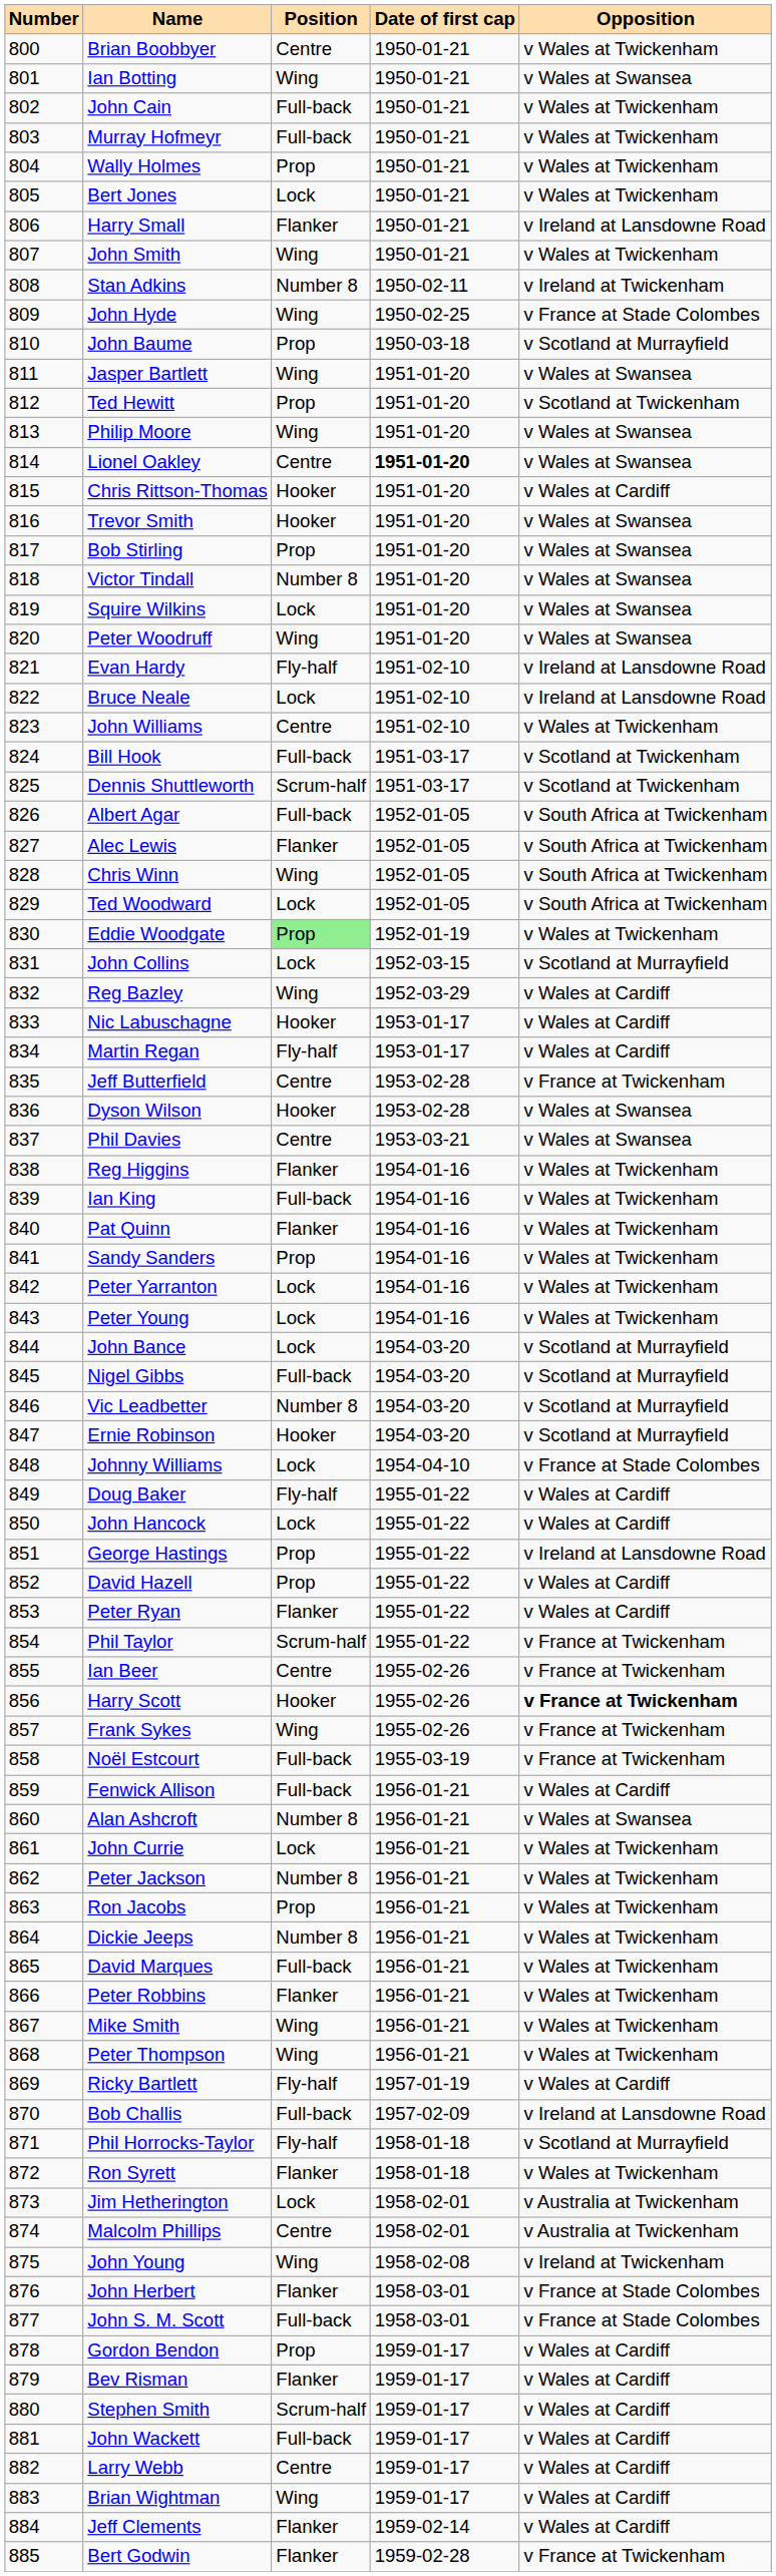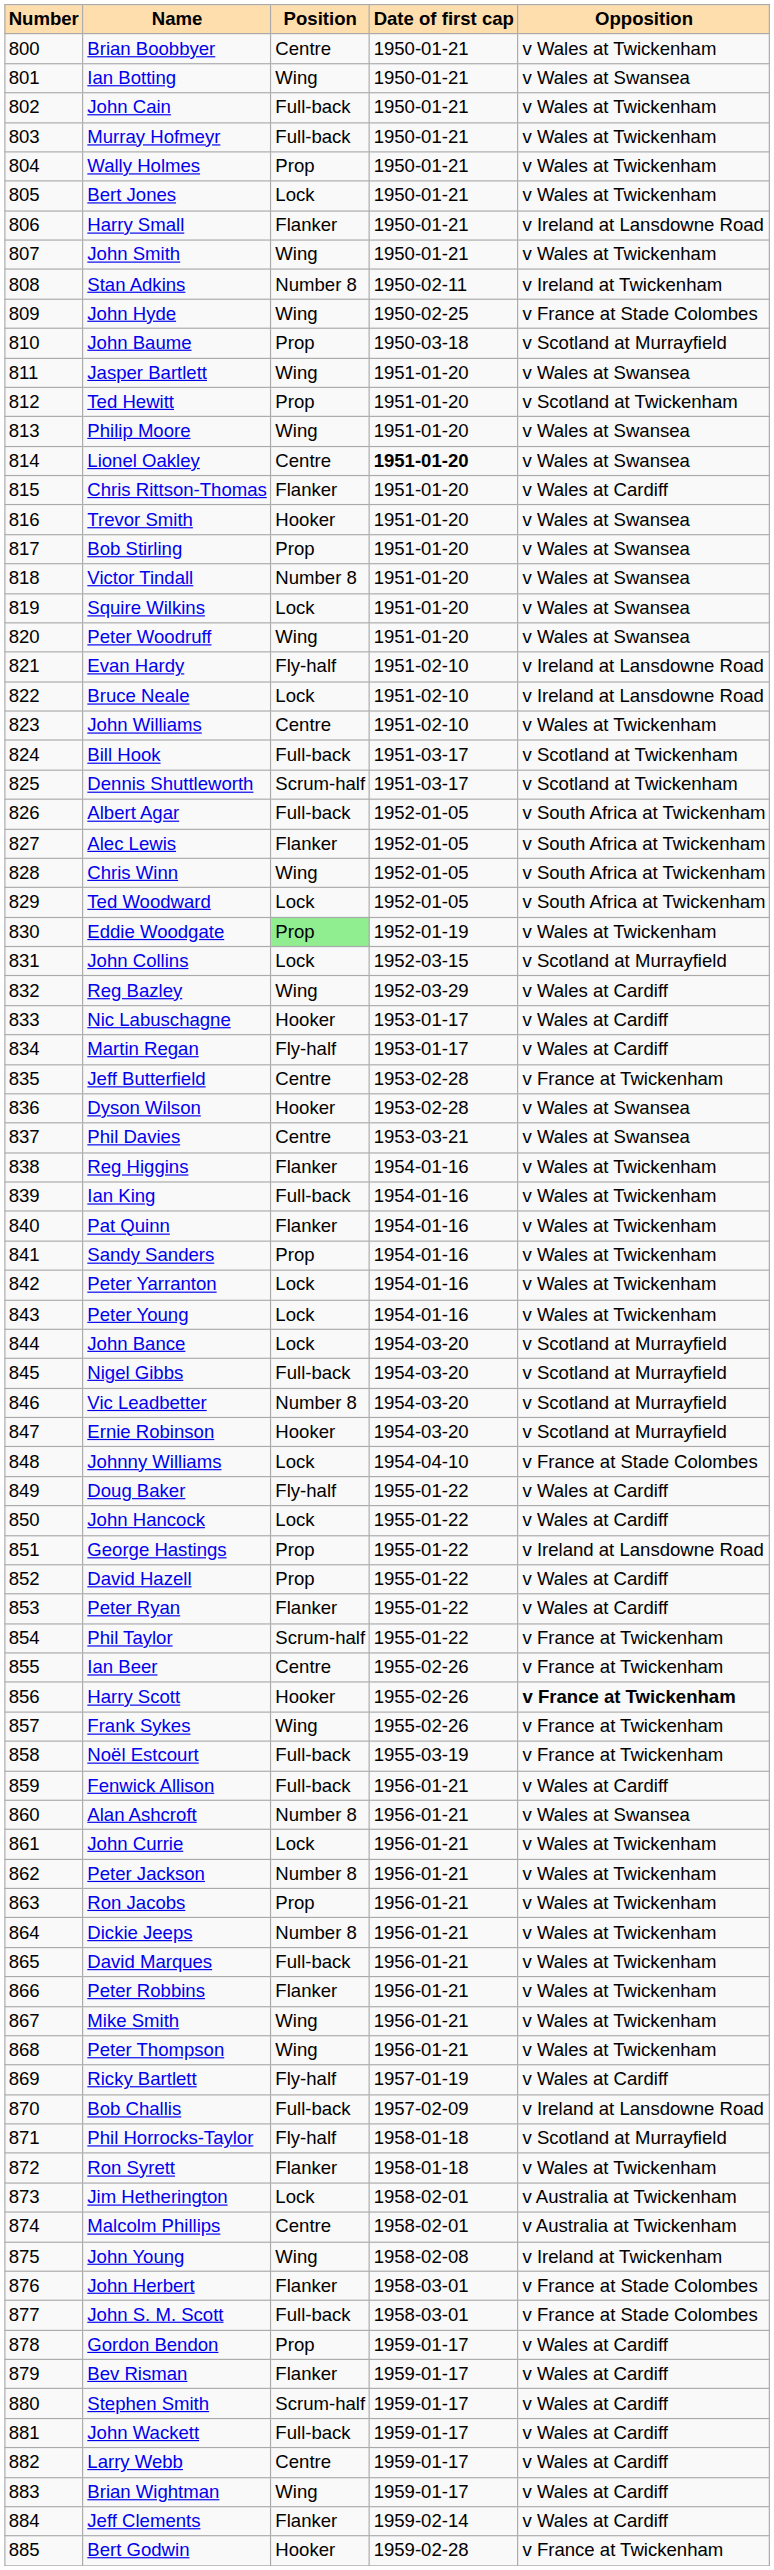Chris Rittson-Thomas | Position: Hooker -> Flanker
Bert Godwin | Position: Flanker -> Hooker
